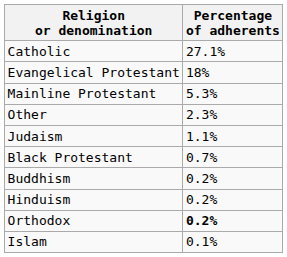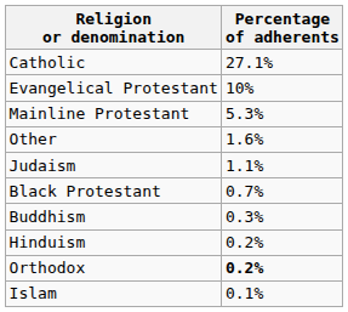Evangelical Protestant | Percentage of adherents: 18% -> 10%
Other | Percentage of adherents: 2.3% -> 1.6%
Buddhism | Percentage of adherents: 0.2% -> 0.3%
